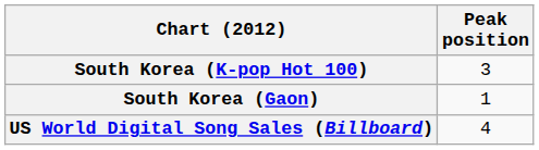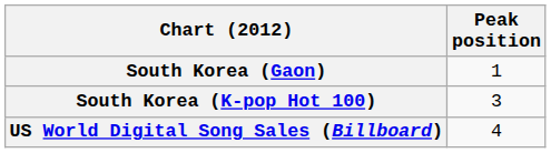rows swapped: South Korea (Gaon) <-> South Korea (K-pop Hot 100)
